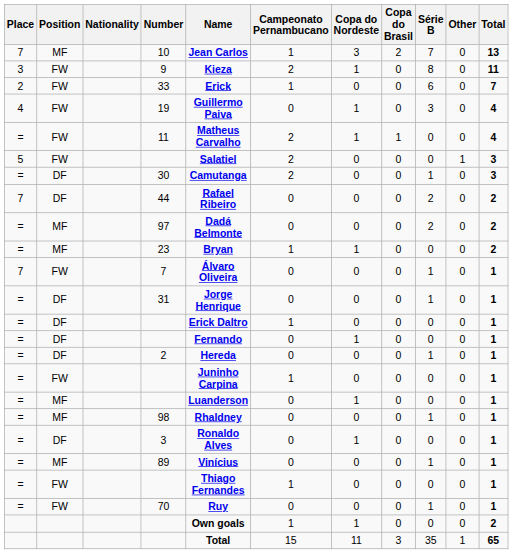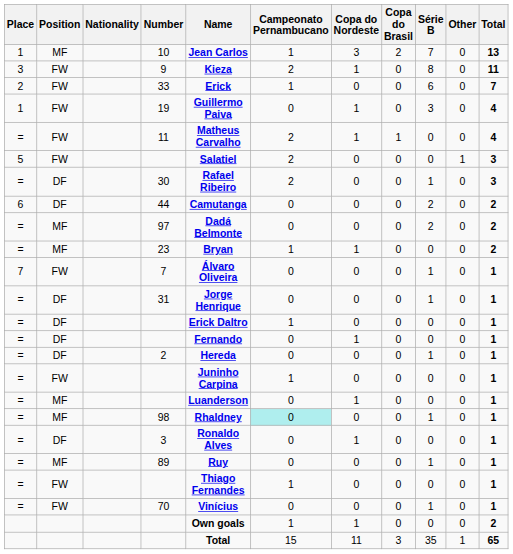10 | Place: 7 -> 1
19 | Place: 4 -> 1
30 | Name: Camutanga -> Rafael Ribeiro
44 | Place: 7 -> 6
44 | Name: Rafael Ribeiro -> Camutanga
98 | Campeonato Pernambucano: no background -> paleturquoise background
89 | Name: Vinícius -> Ruy
70 | Name: Ruy -> Vinícius
